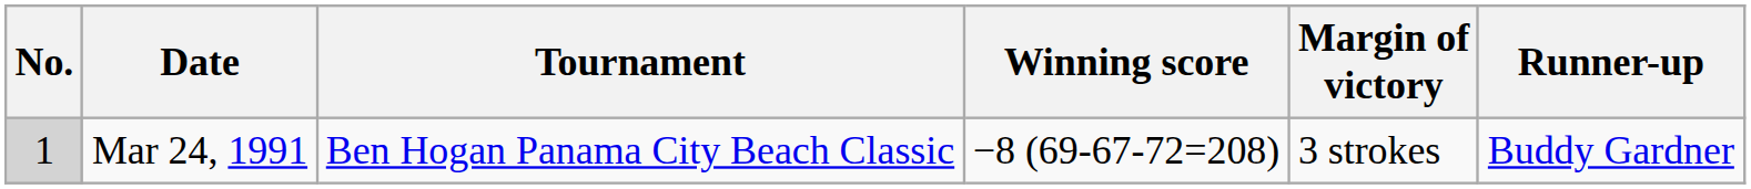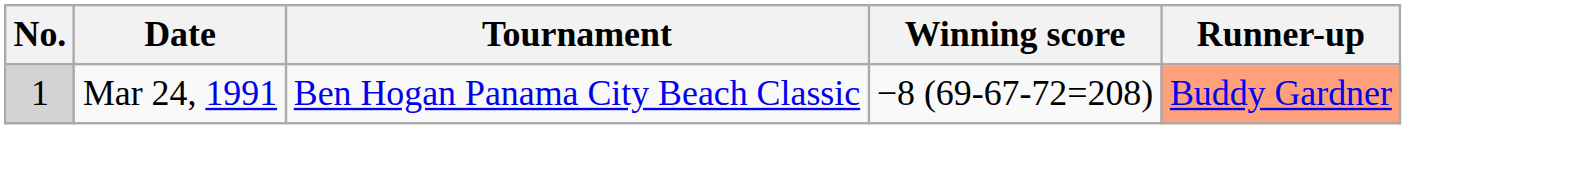- column: Margin of victory | 3 strokes
Mar 24, 1991 | Runner-up: no background -> lightsalmon background
